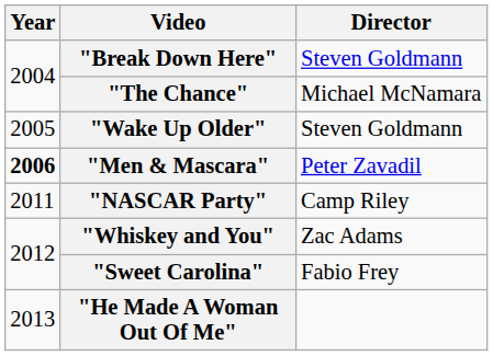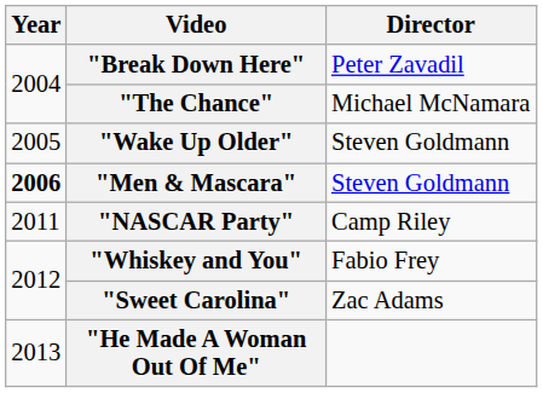"Break Down Here" | Director: Steven Goldmann -> Peter Zavadil
"Men & Mascara" | Director: Peter Zavadil -> Steven Goldmann
"Whiskey and You" | Director: Zac Adams -> Fabio Frey
"Sweet Carolina" | Director: Fabio Frey -> Zac Adams
